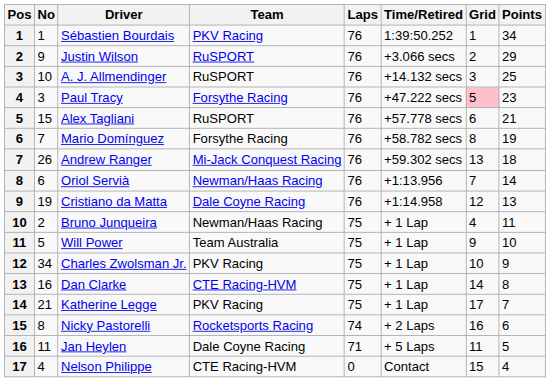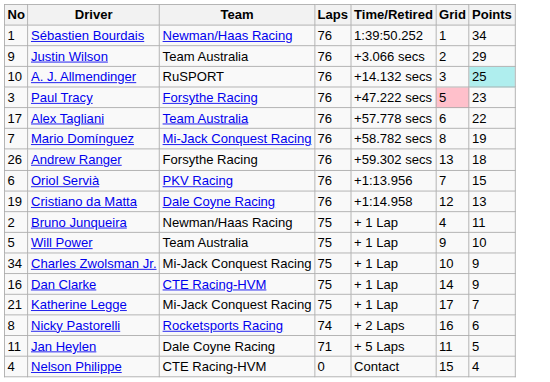- column: Pos | 1 | 2 | 3 | 4 | 5 | 6 | 7 | 8 | 9 | 10 | 11 | 12 | 13 | 14 | 15 | 16 | 17
Sébastien Bourdais | Team: PKV Racing -> Newman/Haas Racing
Justin Wilson | Team: RuSPORT -> Team Australia
A. J. Allmendinger | Points: no background -> paleturquoise background
Alex Tagliani | No: 15 -> 17
Alex Tagliani | Team: RuSPORT -> Team Australia
Alex Tagliani | Points: 21 -> 22
Mario Domínguez | Team: Forsythe Racing -> Mi-Jack Conquest Racing
Andrew Ranger | Team: Mi-Jack Conquest Racing -> Forsythe Racing
Oriol Servià | Team: Newman/Haas Racing -> PKV Racing
Oriol Servià | Points: 14 -> 15
Charles Zwolsman Jr. | Team: PKV Racing -> Mi-Jack Conquest Racing
Dan Clarke | Points: 8 -> 9
Katherine Legge | Team: PKV Racing -> Mi-Jack Conquest Racing
